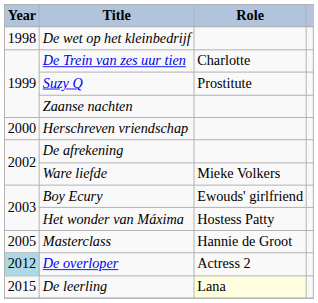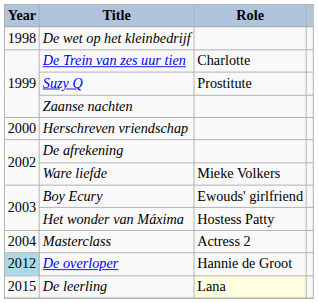Masterclass | Year: 2005 -> 2004
Masterclass | Role: Hannie de Groot -> Actress 2
De overloper | Role: Actress 2 -> Hannie de Groot
